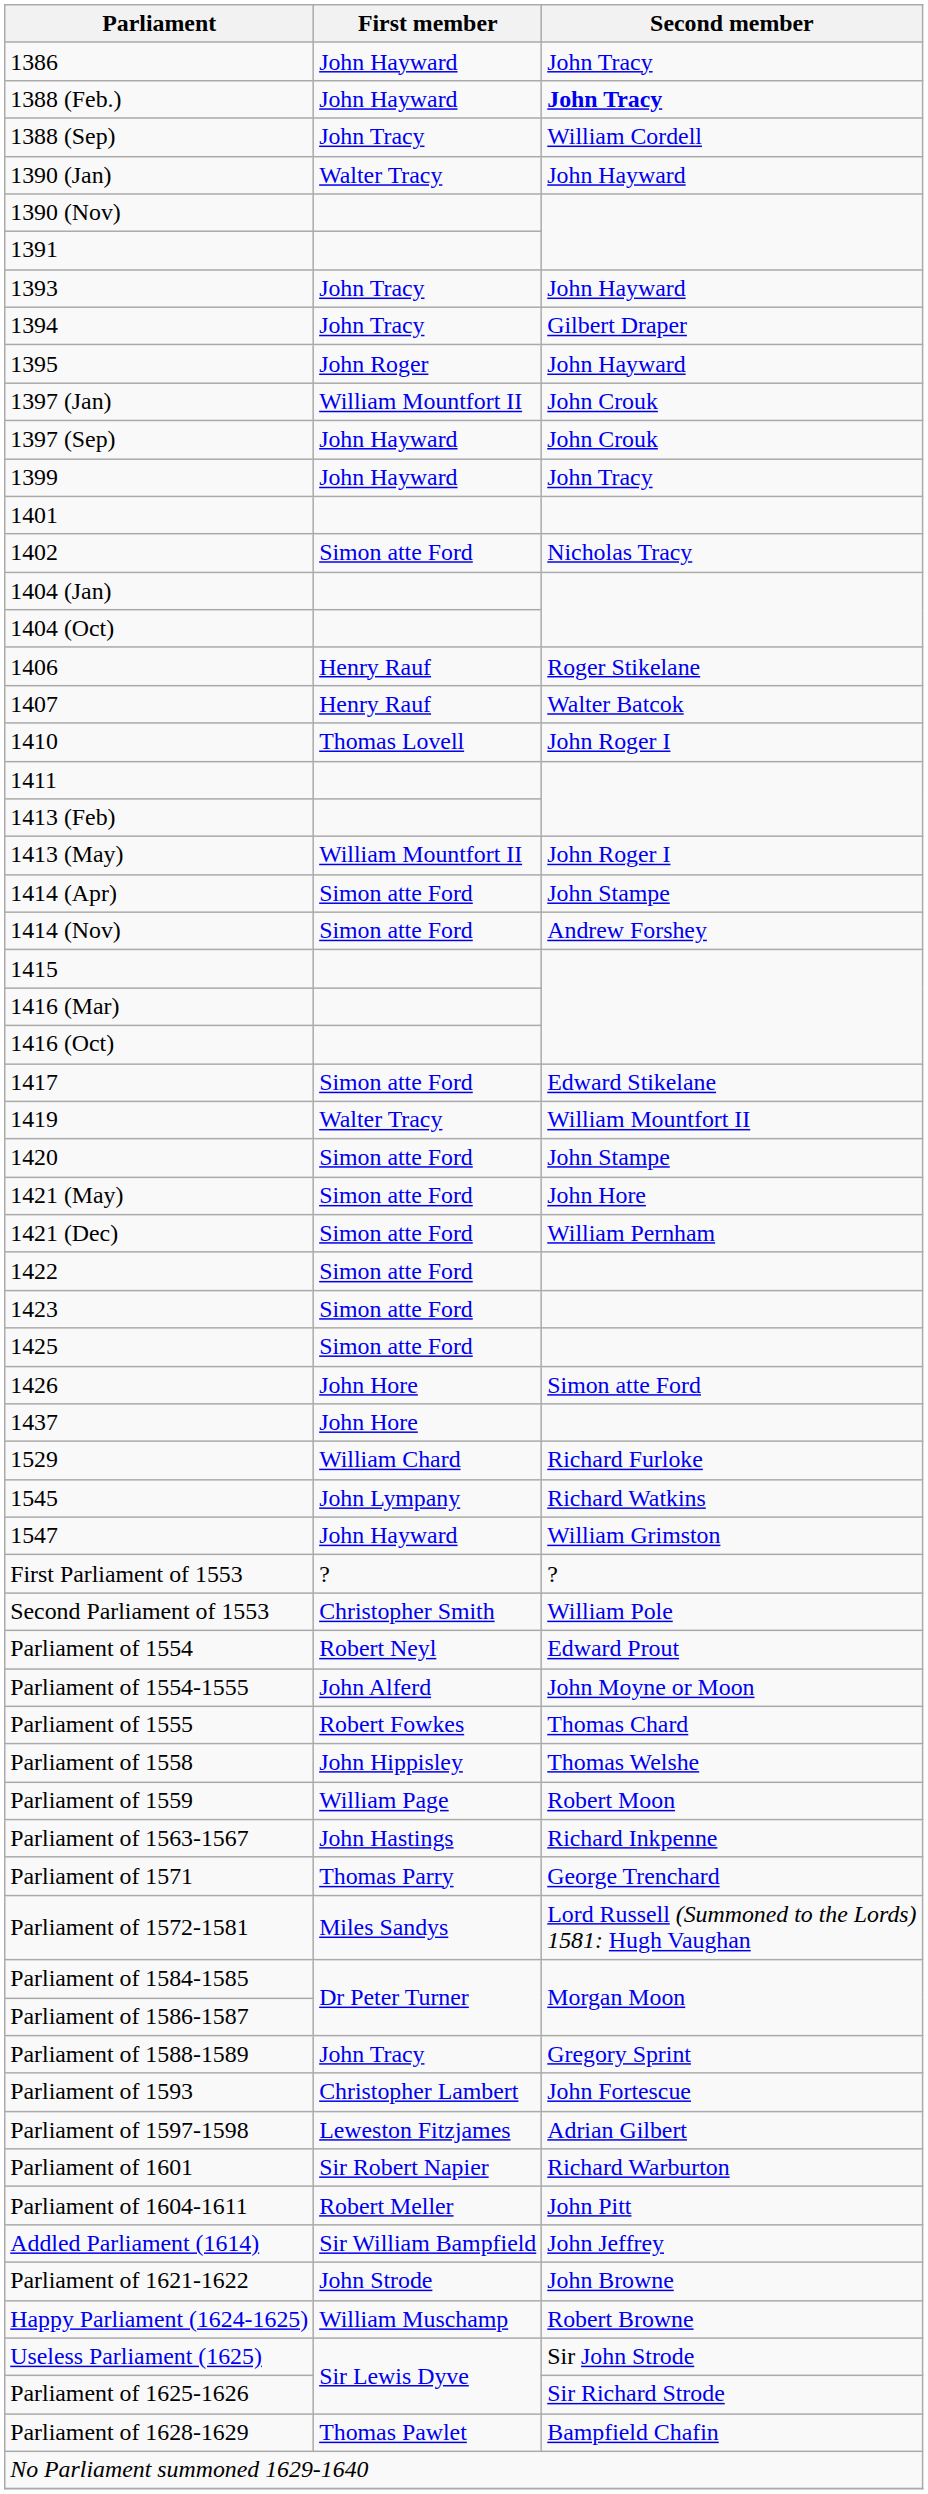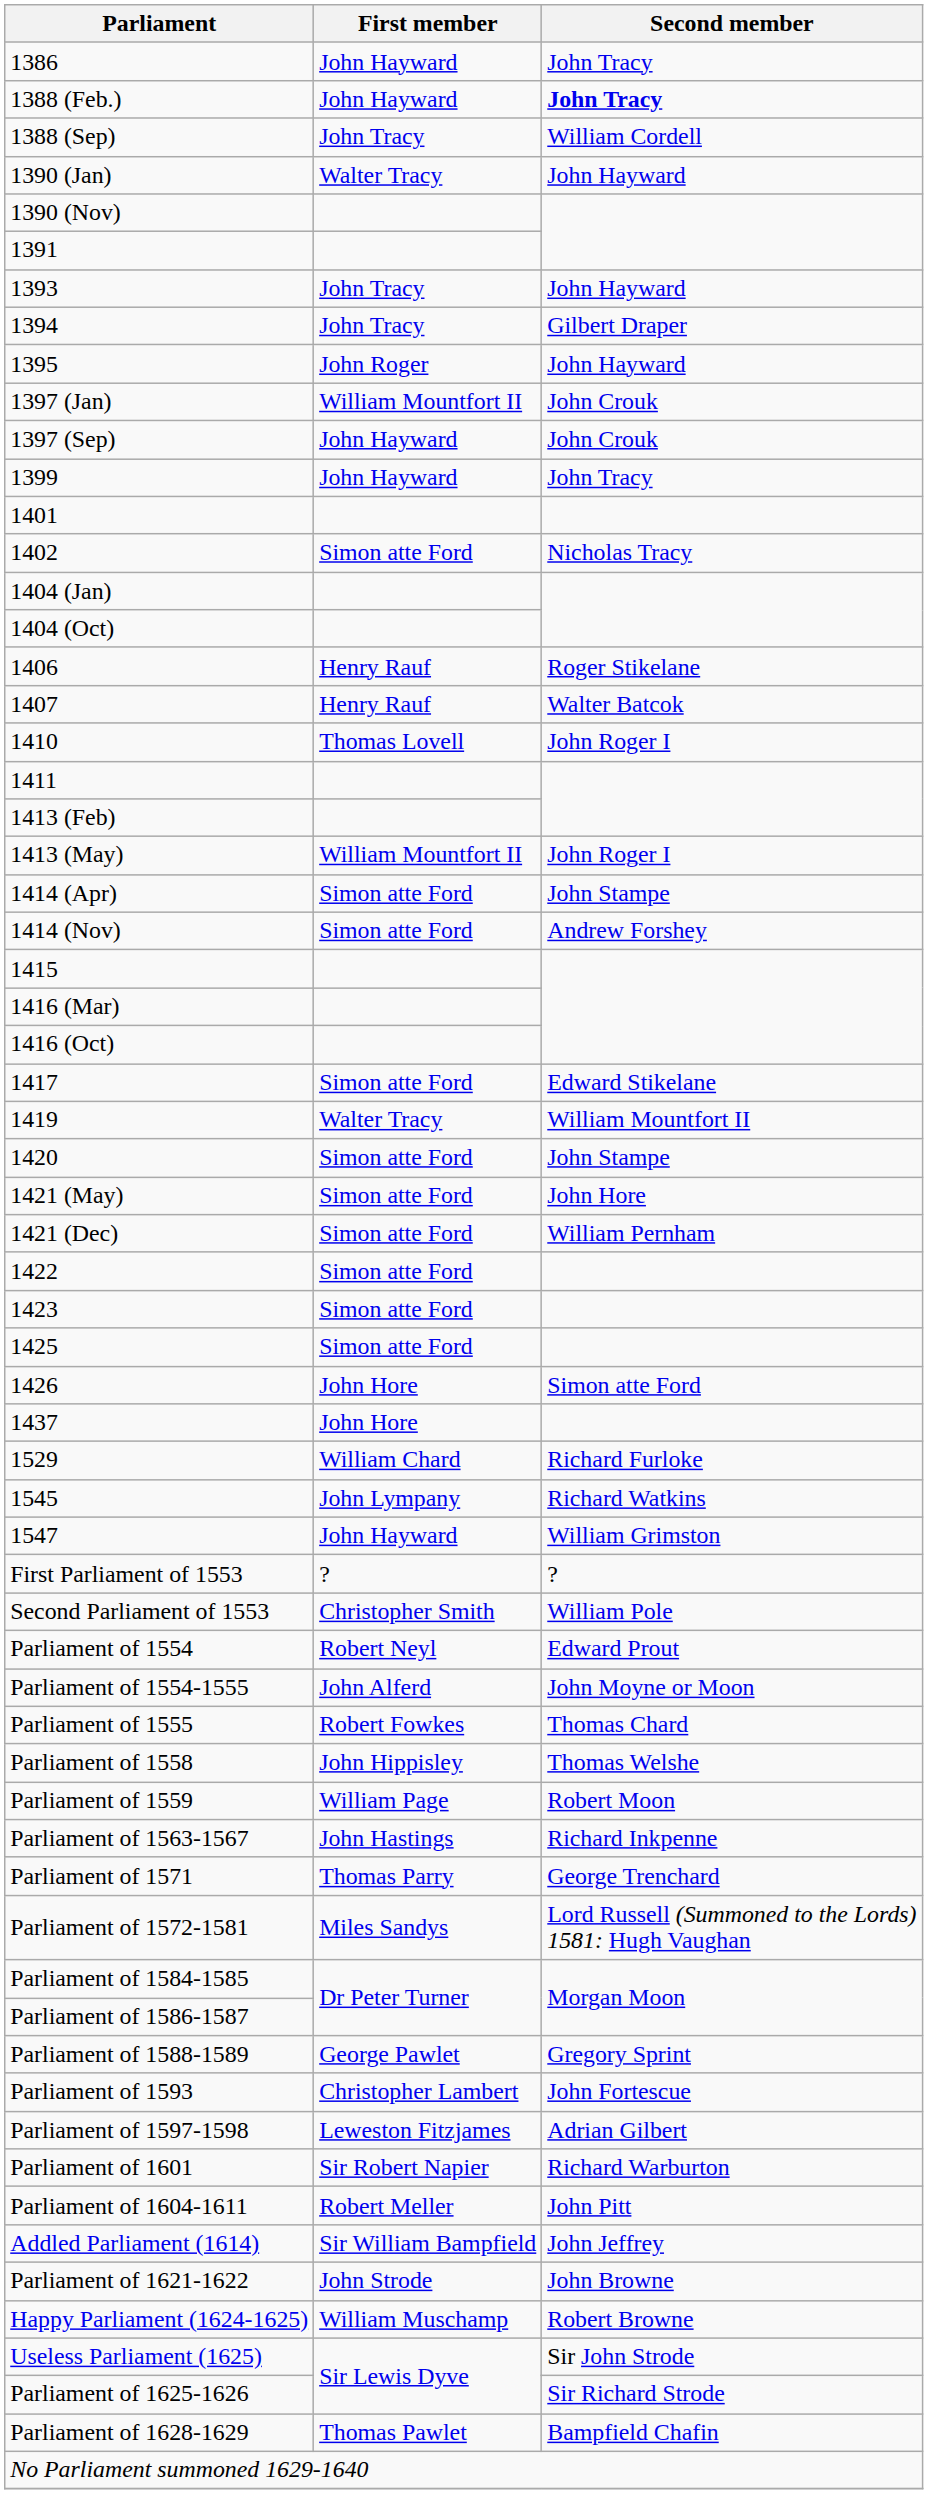Parliament of 1588-1589 | First member: John Tracy -> George Pawlet
